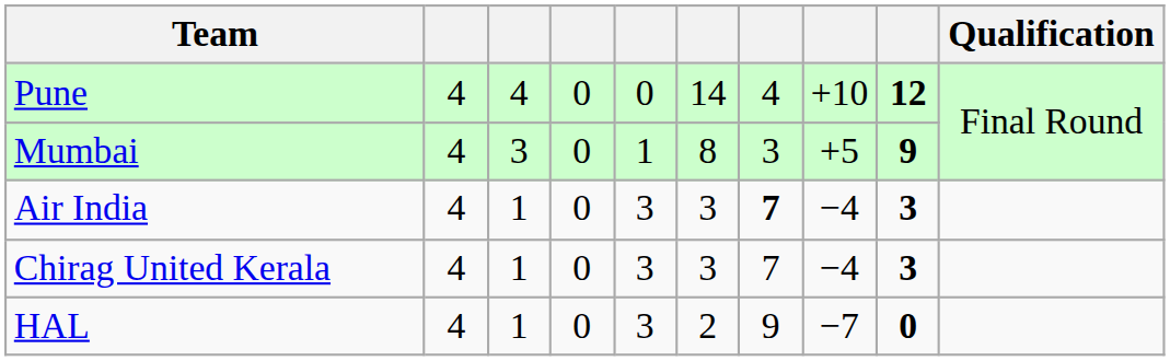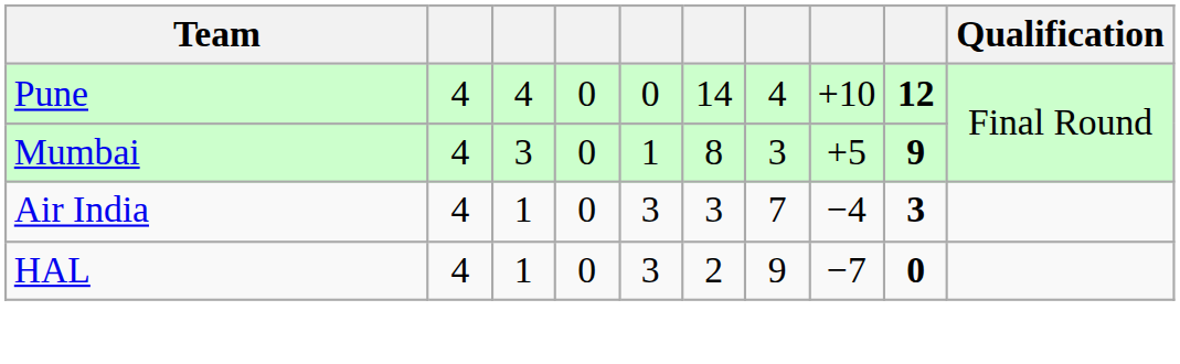Air India | column 7: bold -> normal
- row: Chirag United Kerala | 4 | 1 | 0 | 3 | 3 | 7 | −4 | 3
